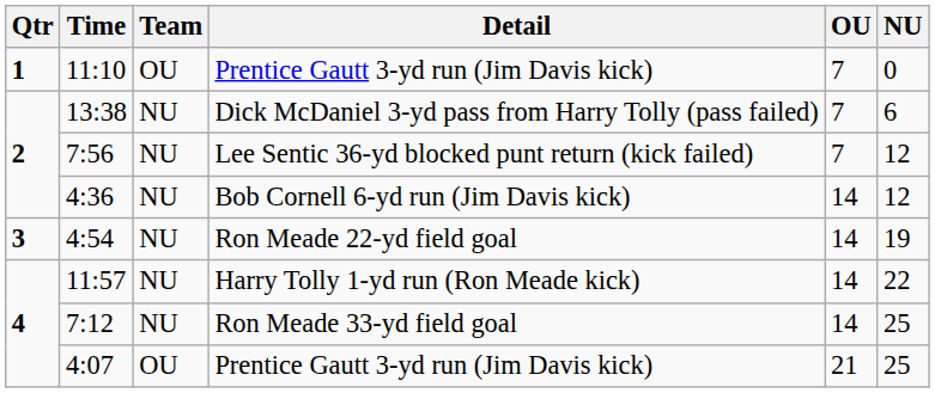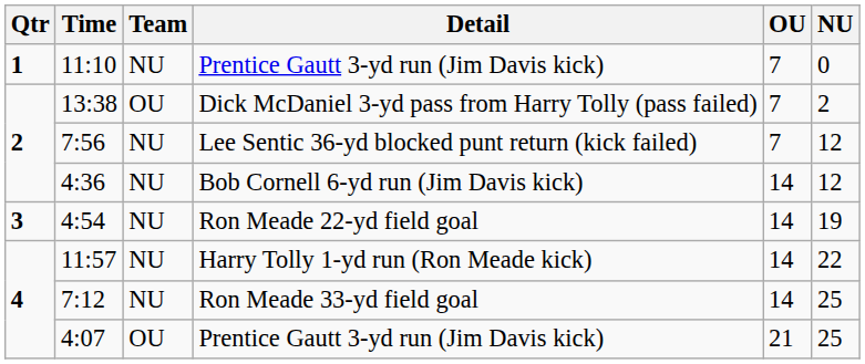11:10 | Team: OU -> NU
13:38 | Team: NU -> OU
13:38 | NU: 6 -> 2
